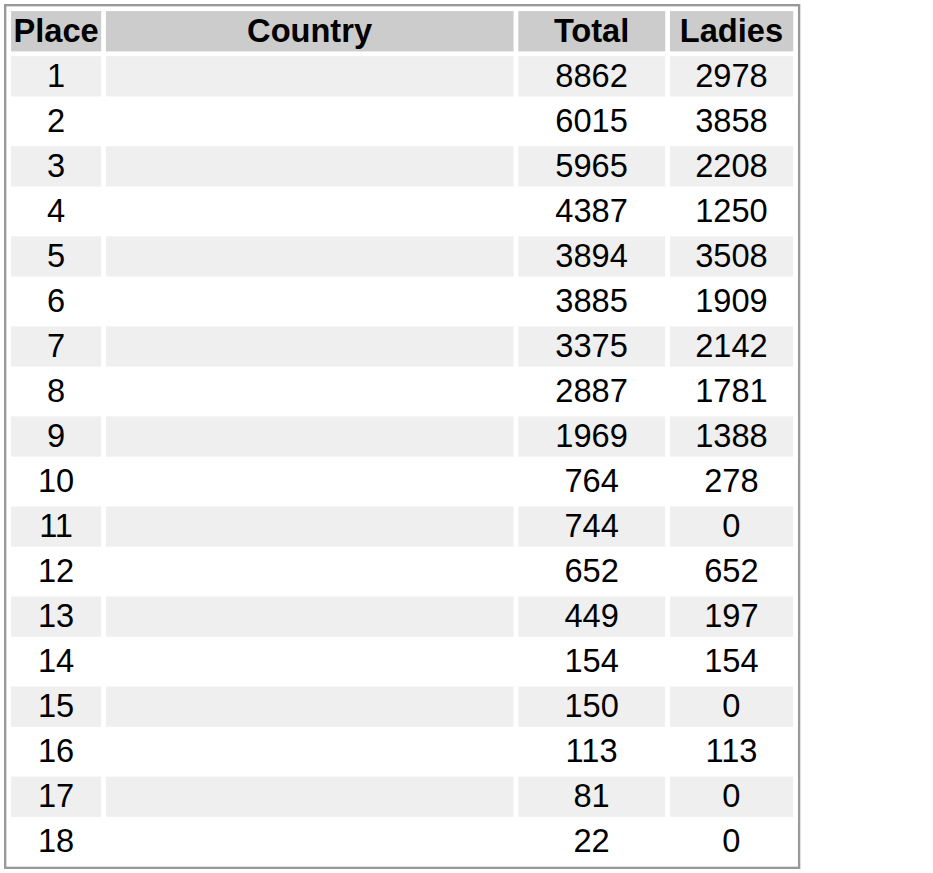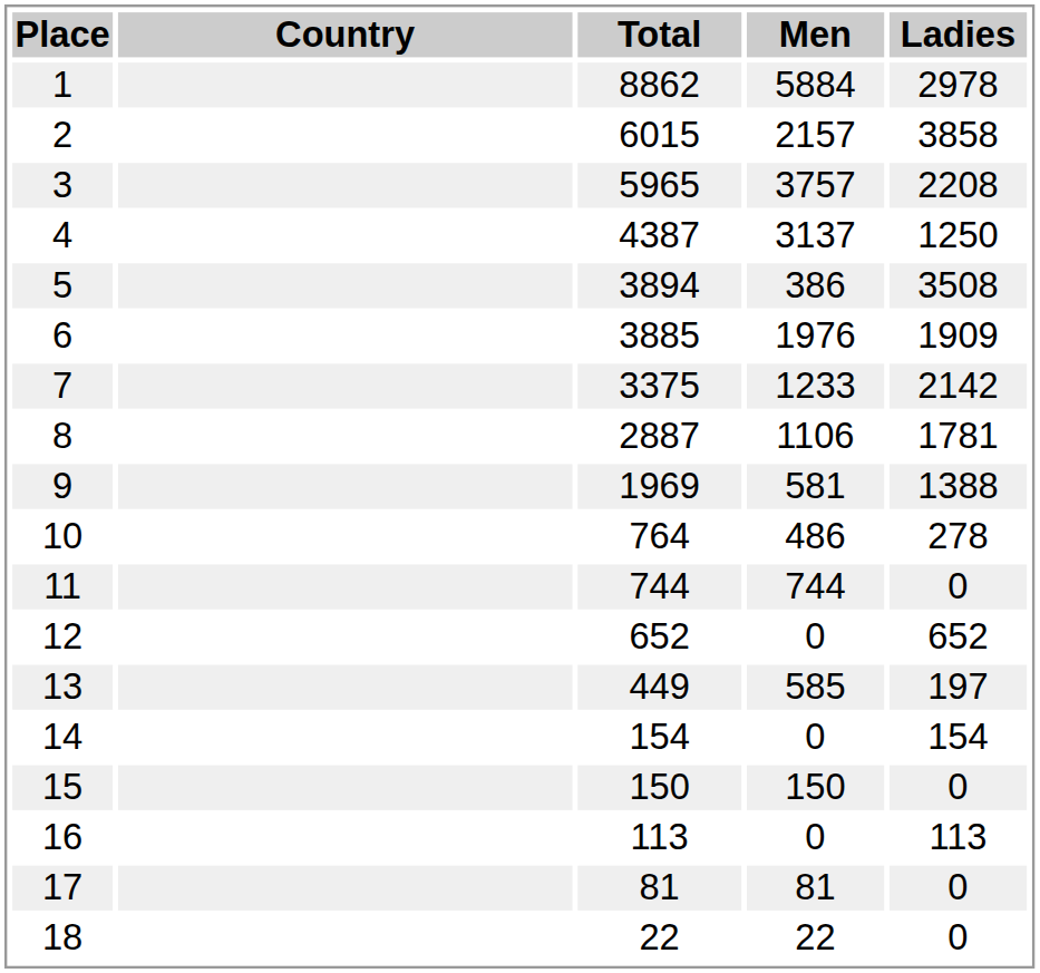+ column: Men | 5884 | 2157 | 3757 | 3137 | 386 | 1976 | 1233 | 1106 | 581 | 486 | 744 | 0 | 585 | 0 | 150 | 0 | 81 | 22
